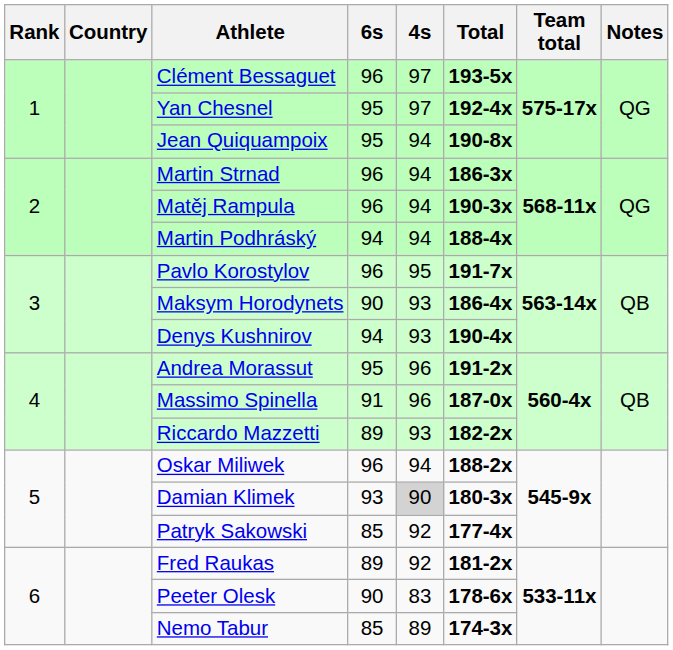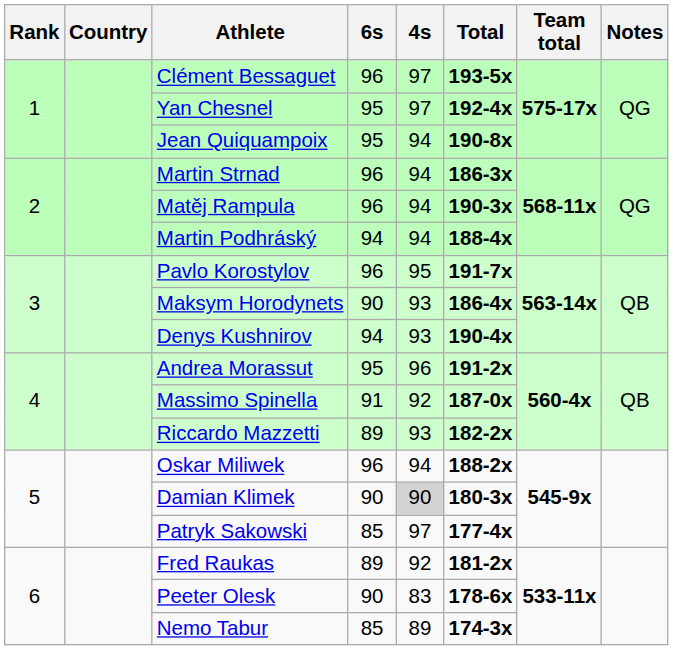Massimo Spinella | 4s: 96 -> 92
Damian Klimek | 6s: 93 -> 90
Patryk Sakowski | 4s: 92 -> 97
